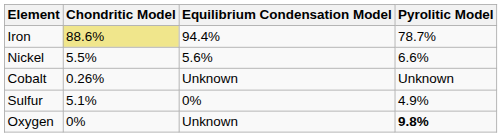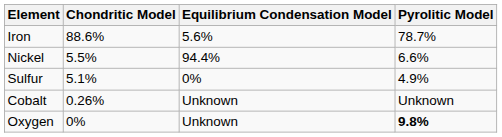Iron | Chondritic Model: khaki background -> no background
Iron | Equilibrium Condensation Model: 94.4% -> 5.6%
Nickel | Equilibrium Condensation Model: 5.6% -> 94.4%
rows swapped: Cobalt <-> Sulfur
